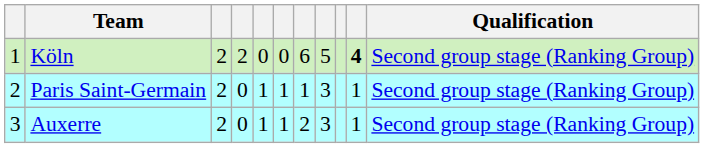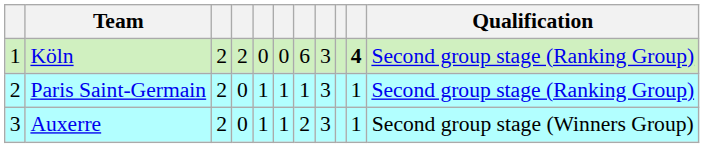Köln | column 8: 5 -> 3
Auxerre | Qualification: Second group stage (Ranking Group) -> Second group stage (Winners Group)
